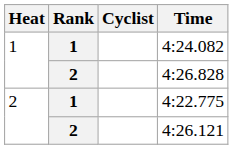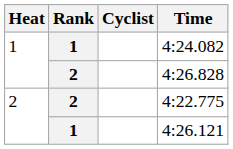4:22.775 | Rank: 1 -> 2
4:26.121 | Rank: 2 -> 1
